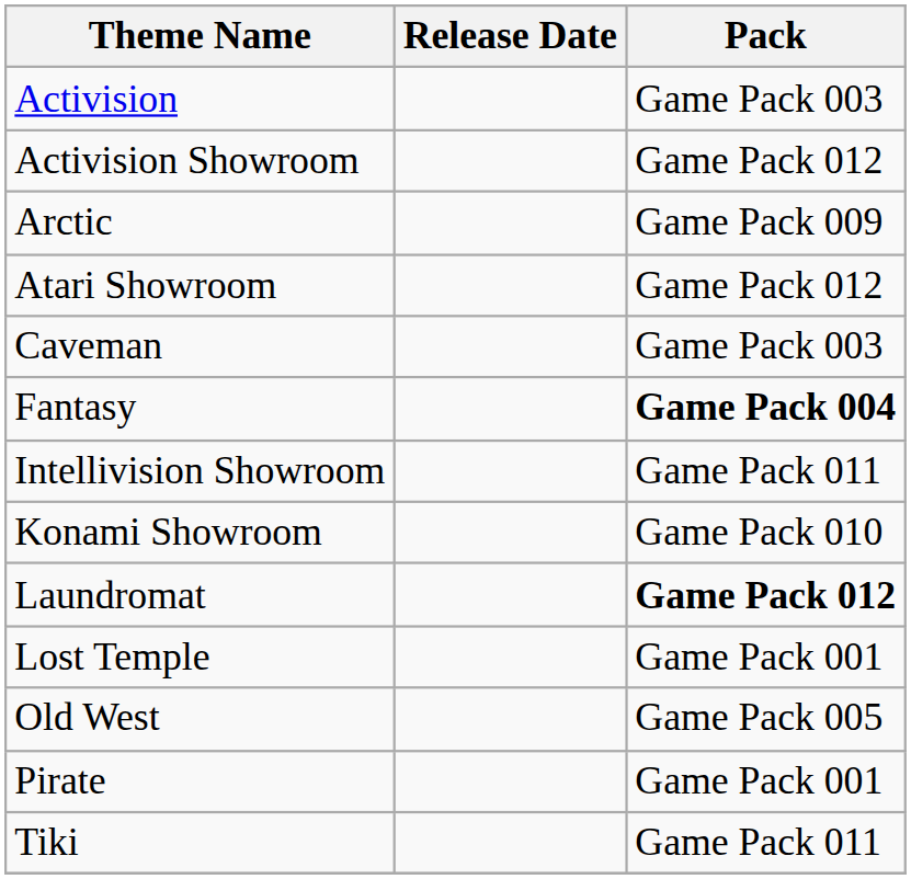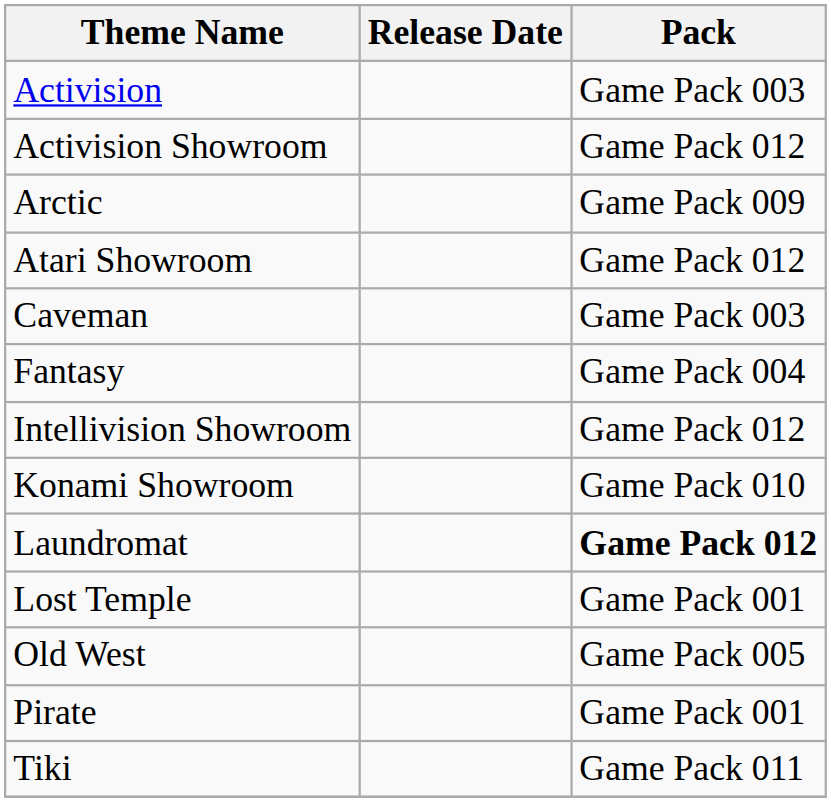Fantasy | Pack: bold -> normal
Intellivision Showroom | Pack: Game Pack 011 -> Game Pack 012
